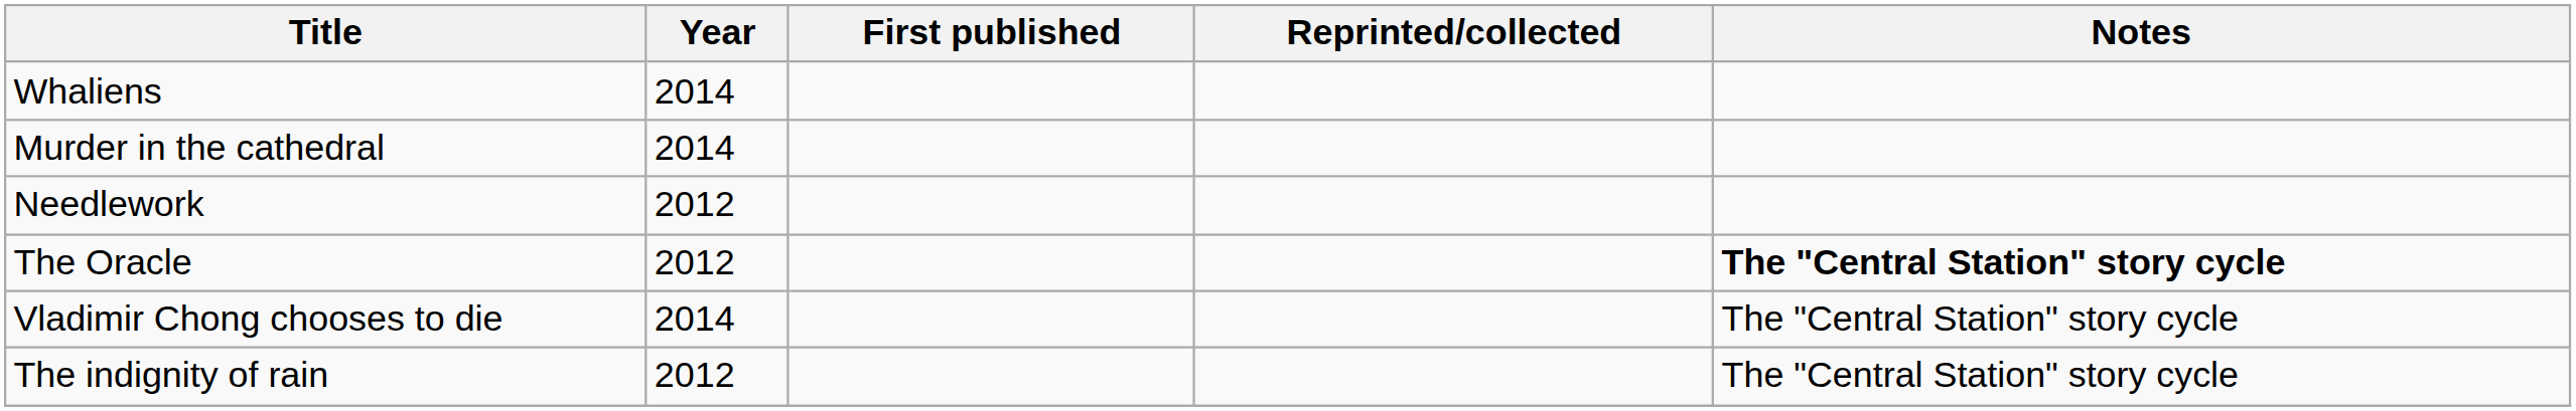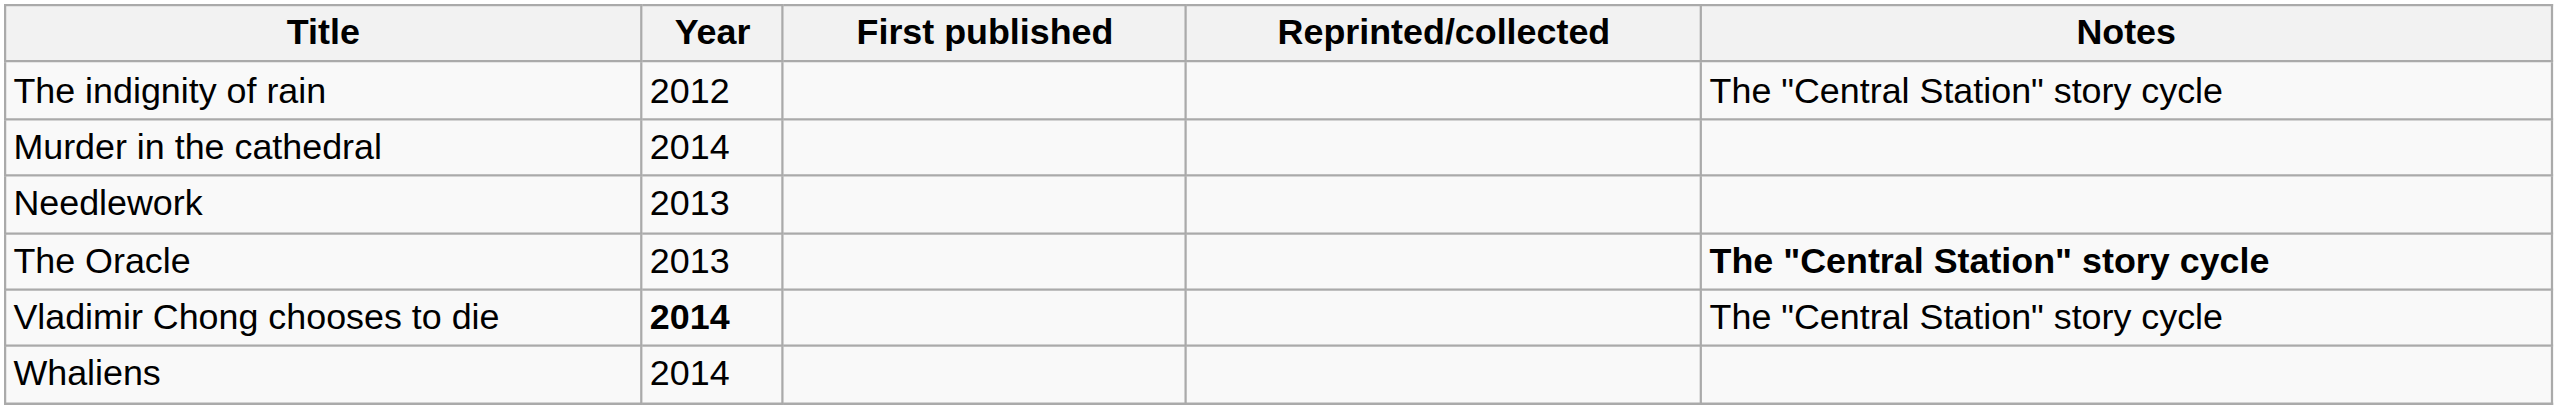rows swapped: The indignity of rain <-> Whaliens
Needlework | Year: 2012 -> 2013
The Oracle | Year: 2012 -> 2013
Vladimir Chong chooses to die | Year: normal -> bold
